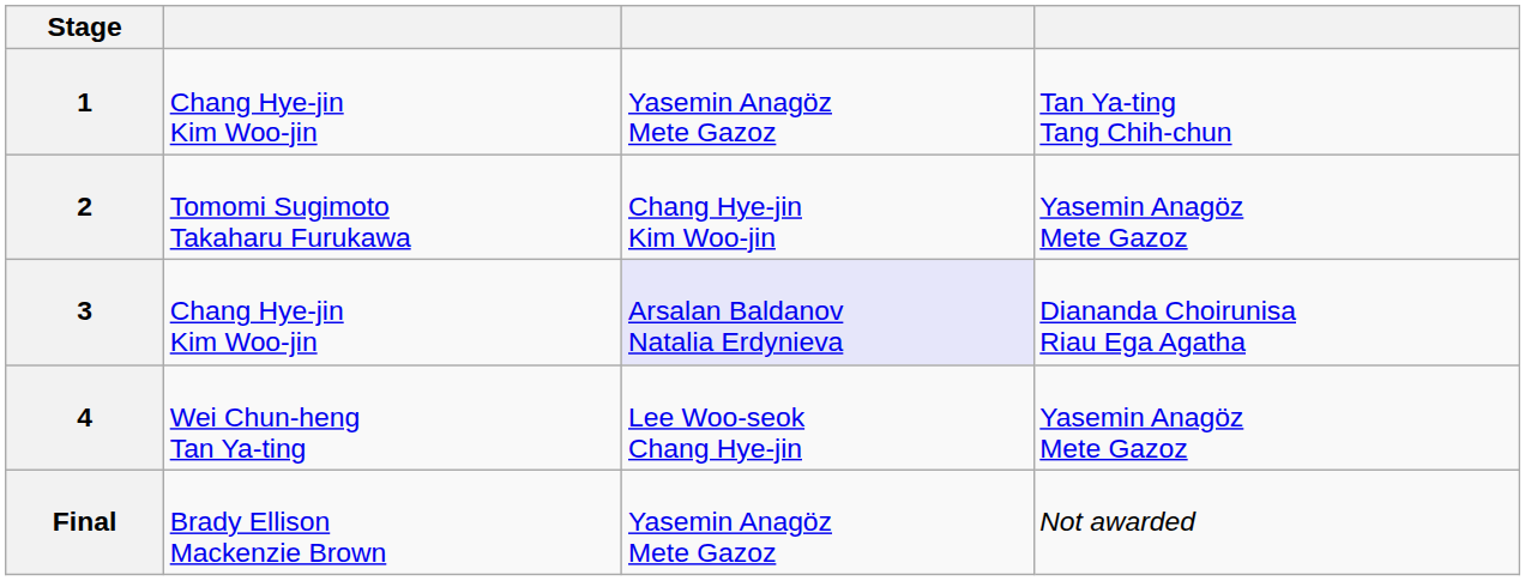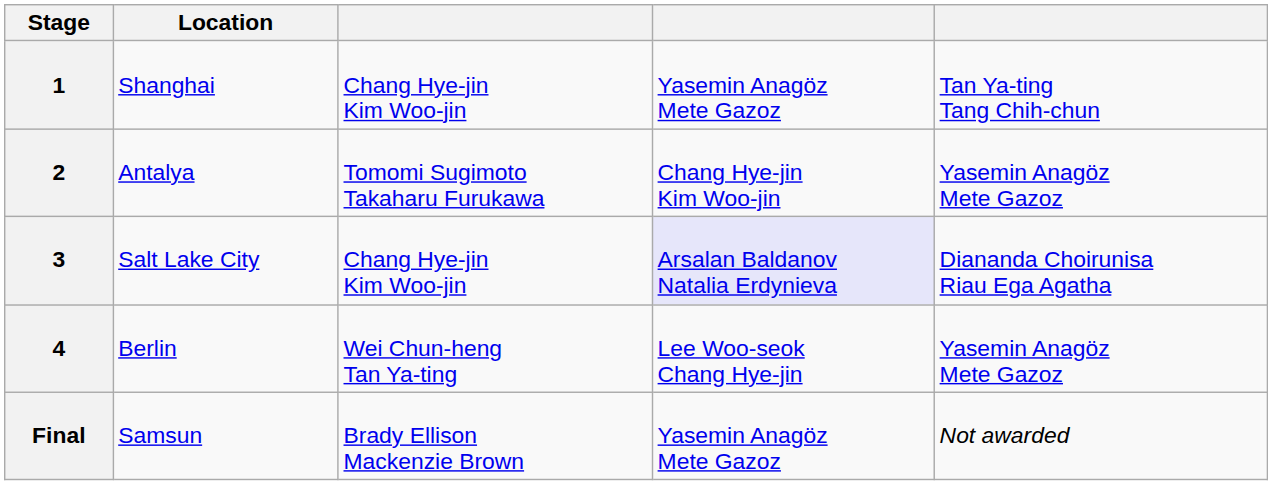+ column: Location | Shanghai | Antalya | Salt Lake City | Berlin | Samsun
